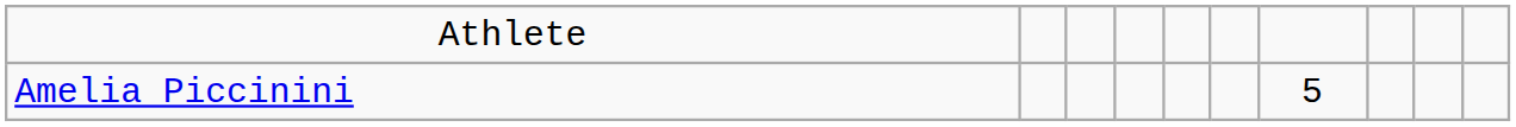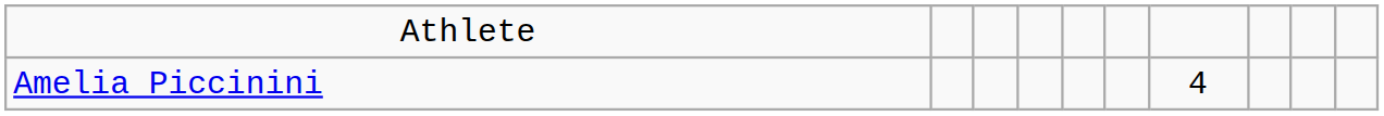Amelia Piccinini | column 7: 5 -> 4
